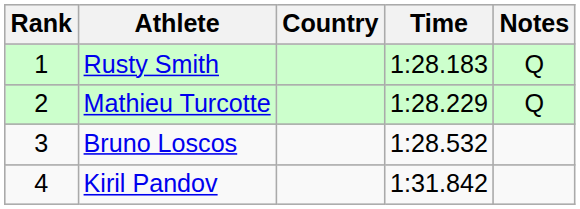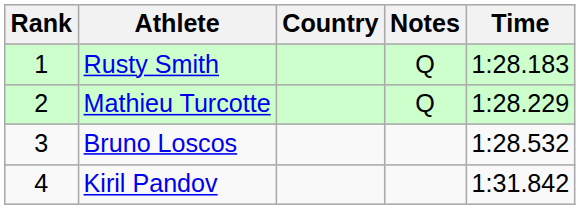columns swapped: Time <-> Notes
